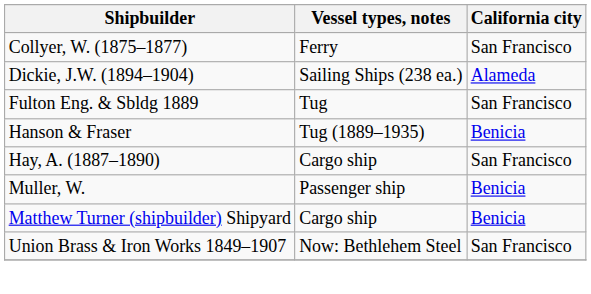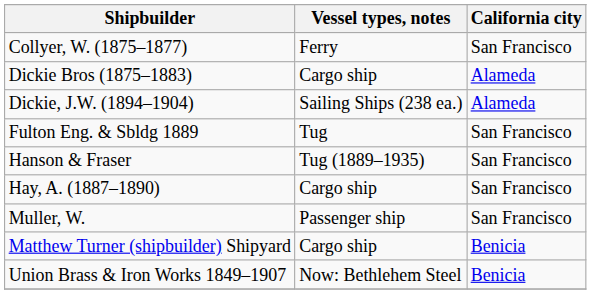+ row: Dickie Bros (1875–1883) | Cargo ship | Alameda
Hanson & Fraser | California city: Benicia -> San Francisco
Muller, W. | California city: Benicia -> San Francisco
Union Brass & Iron Works 1849–1907 | California city: San Francisco -> Benicia
